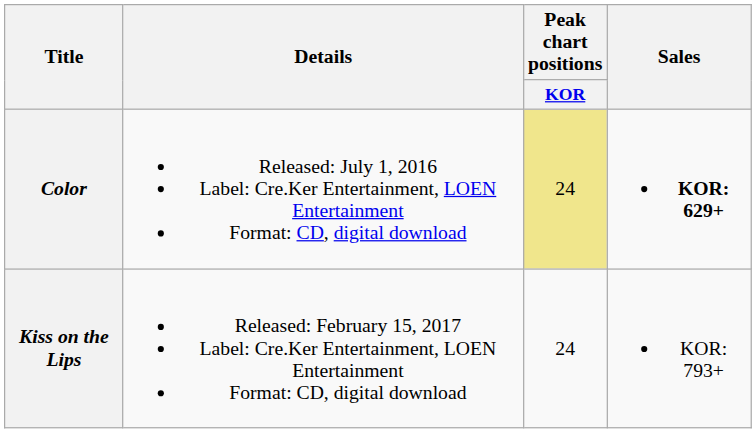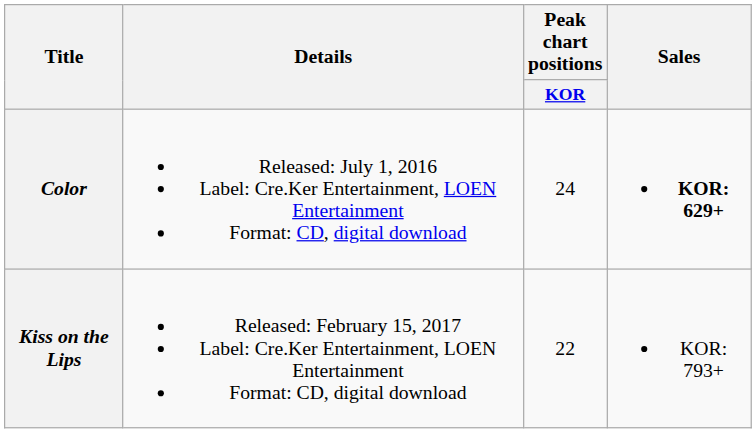Color | Peak chart positions / KOR: khaki background -> no background
Kiss on the Lips | Peak chart positions / KOR: 24 -> 22
